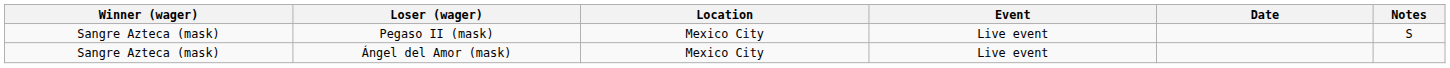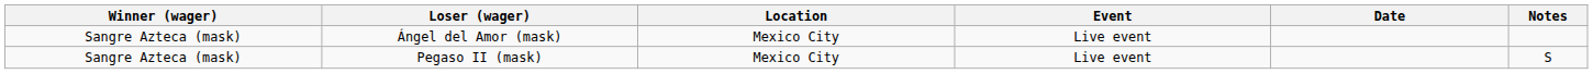rows swapped: Ángel del Amor (mask) <-> Pegaso II (mask)
